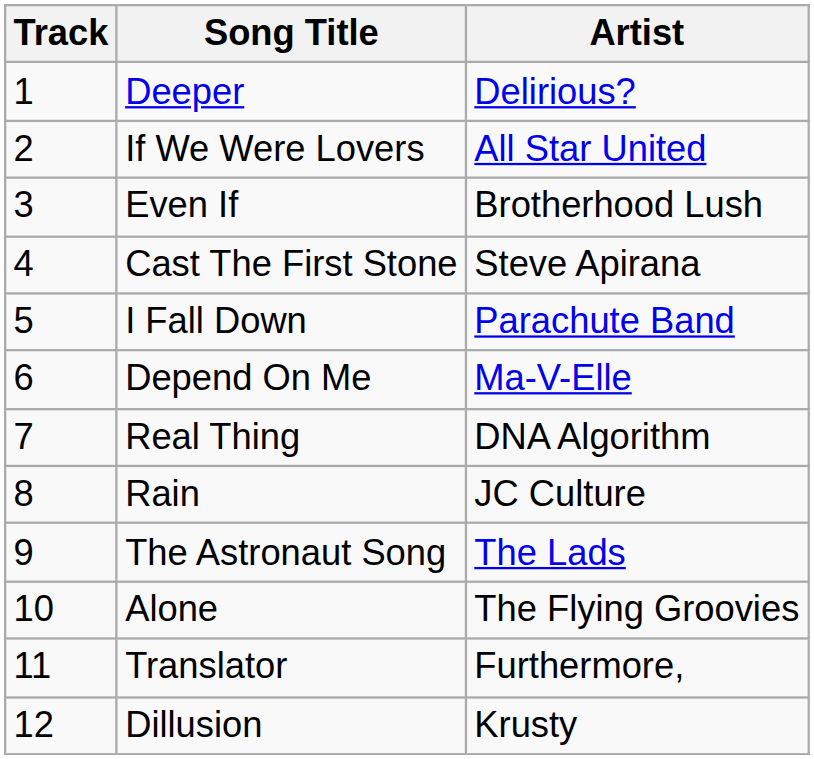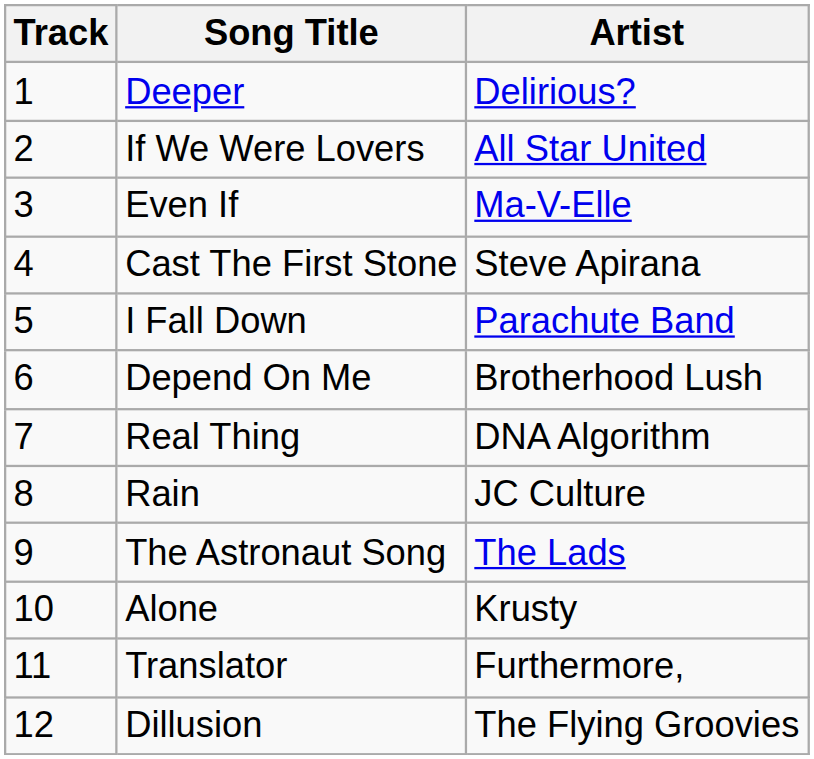Even If | Artist: Brotherhood Lush -> Ma-V-Elle
Depend On Me | Artist: Ma-V-Elle -> Brotherhood Lush
Alone | Artist: The Flying Groovies -> Krusty
Dillusion | Artist: Krusty -> The Flying Groovies
